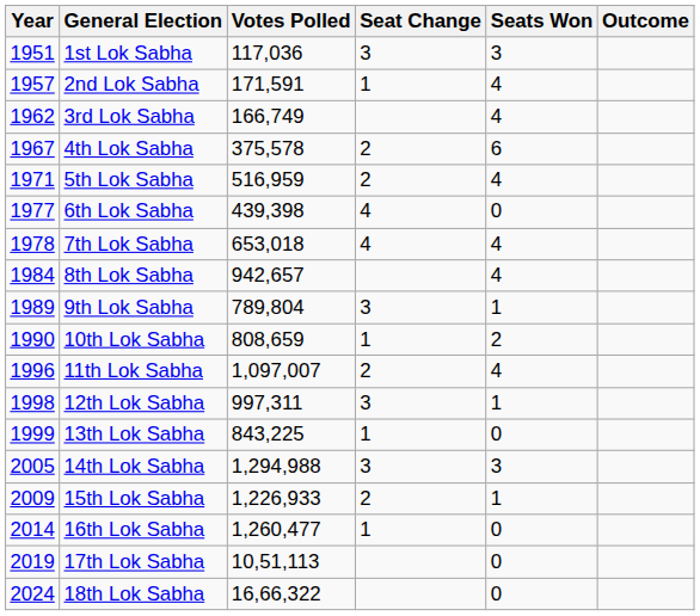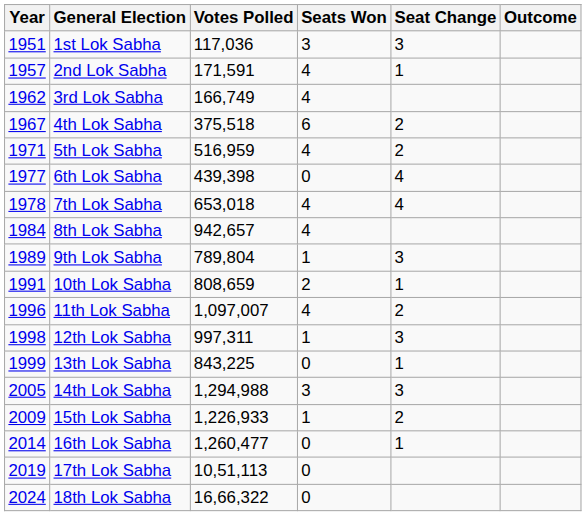columns swapped: Seats Won <-> Seat Change
4th Lok Sabha | Votes Polled: 375,578 -> 375,518
10th Lok Sabha | Year: 1990 -> 1991
